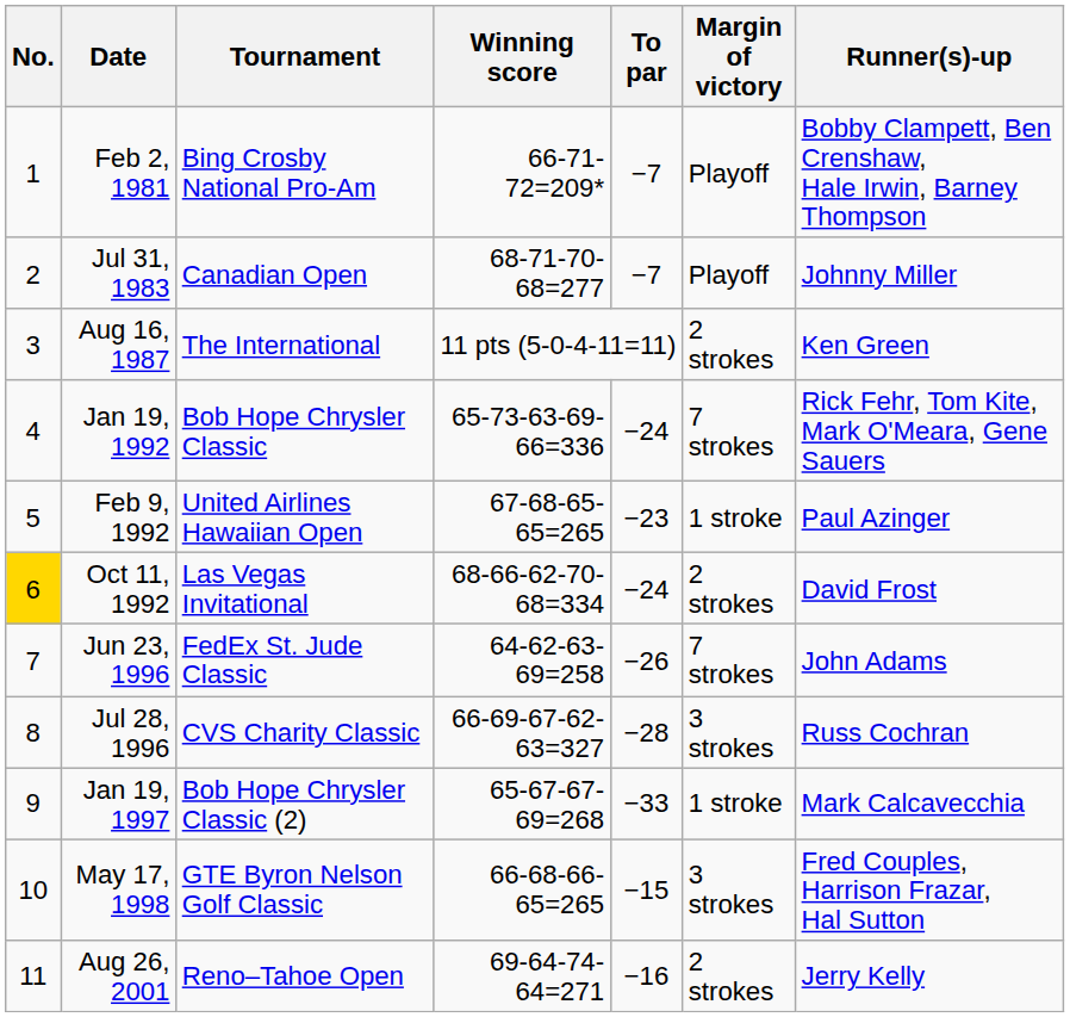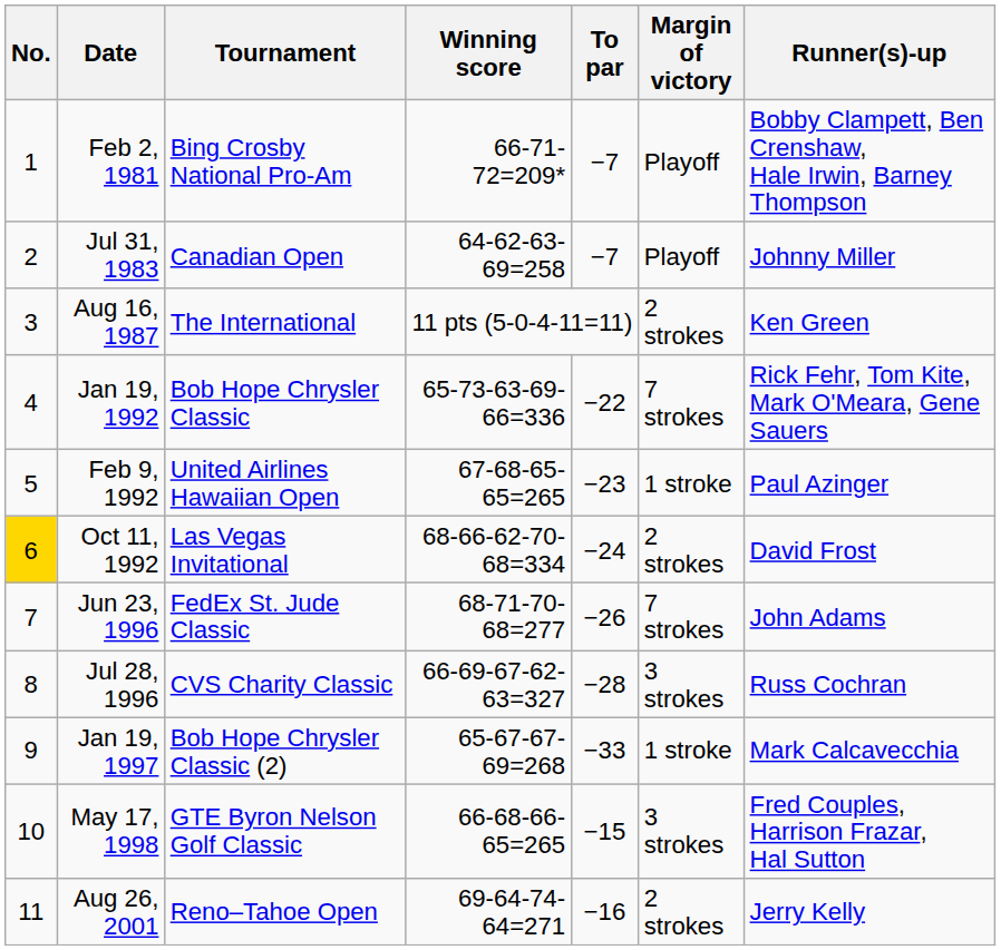Jul 31, 1983 | Winning score: 68-71-70-68=277 -> 64-62-63-69=258
Jan 19, 1992 | To par: −24 -> −22
Jun 23, 1996 | Winning score: 64-62-63-69=258 -> 68-71-70-68=277
